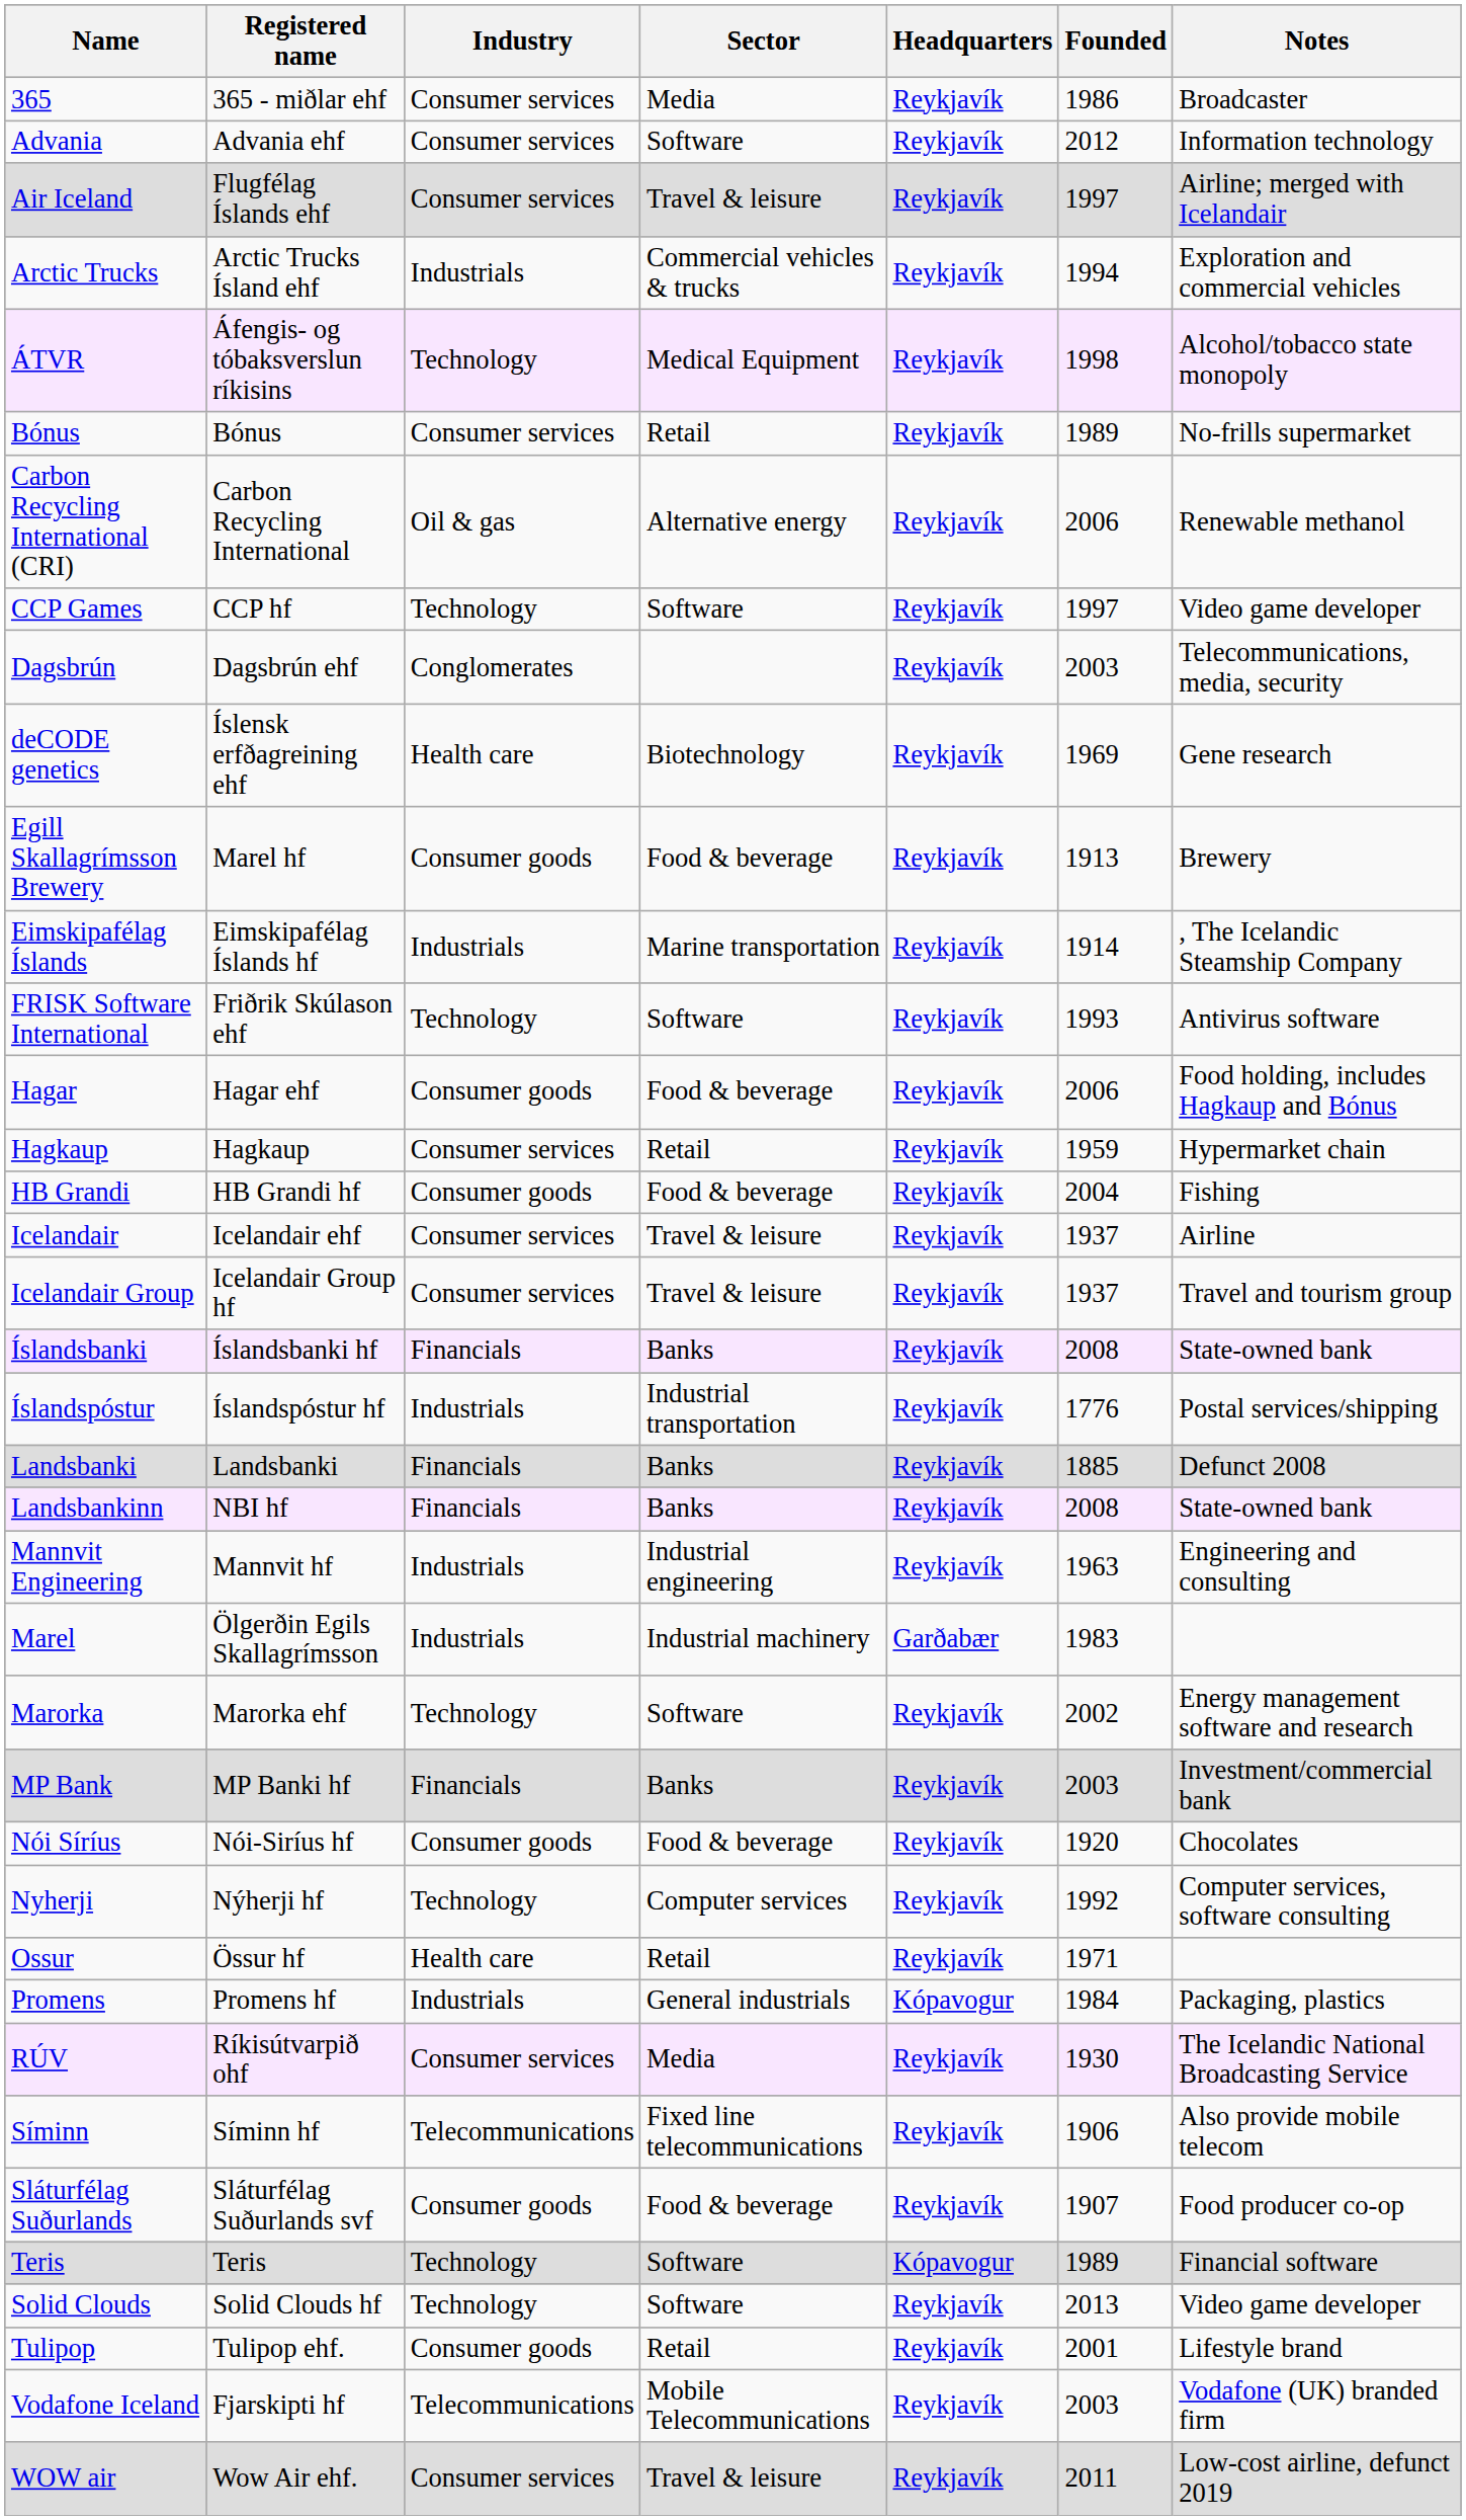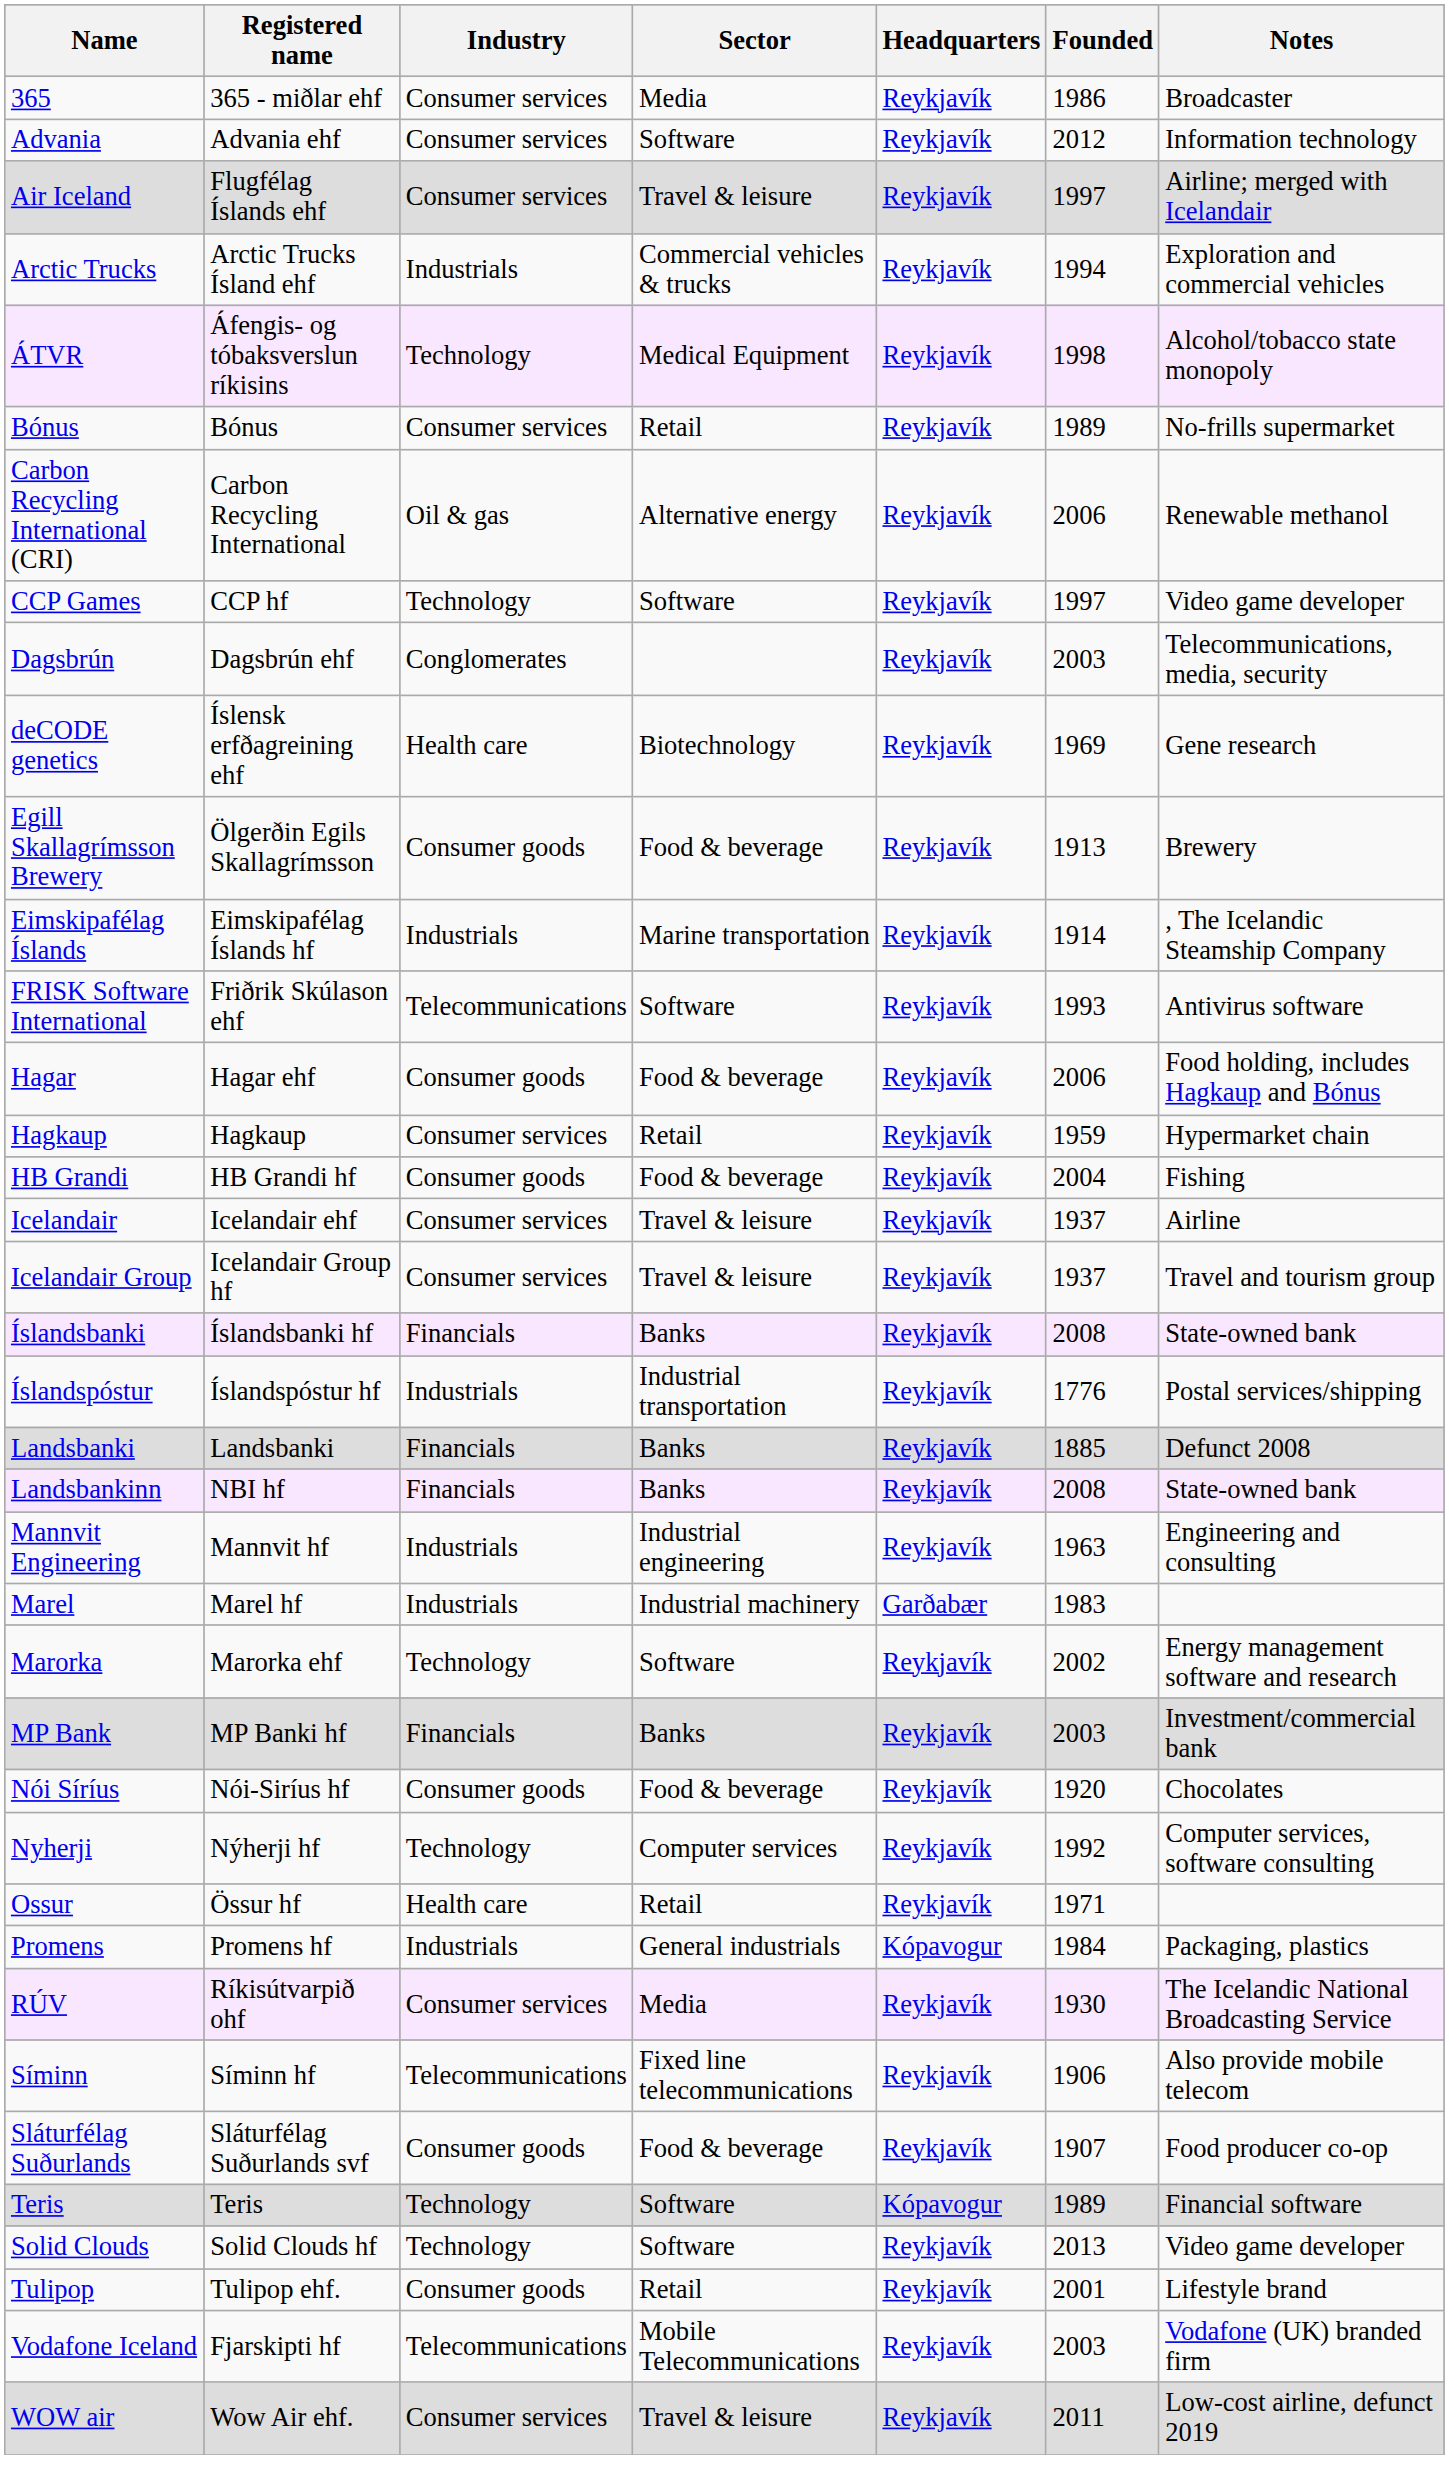Egill Skallagrímsson Brewery | Registered name: Marel hf -> Ölgerðin Egils Skallagrímsson
FRISK Software International | Industry: Technology -> Telecommunications
Marel | Registered name: Ölgerðin Egils Skallagrímsson -> Marel hf
